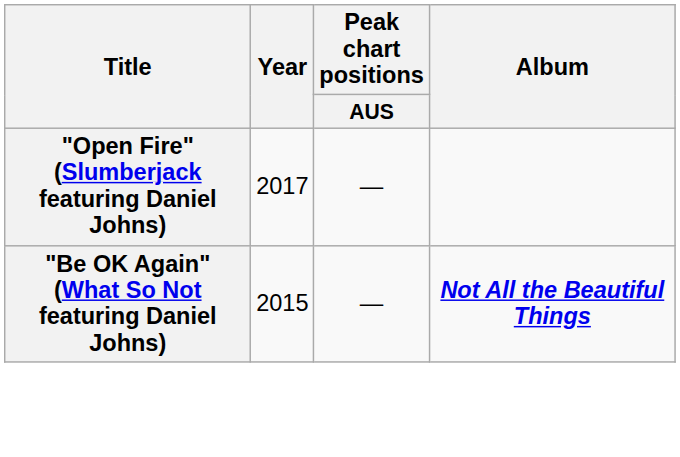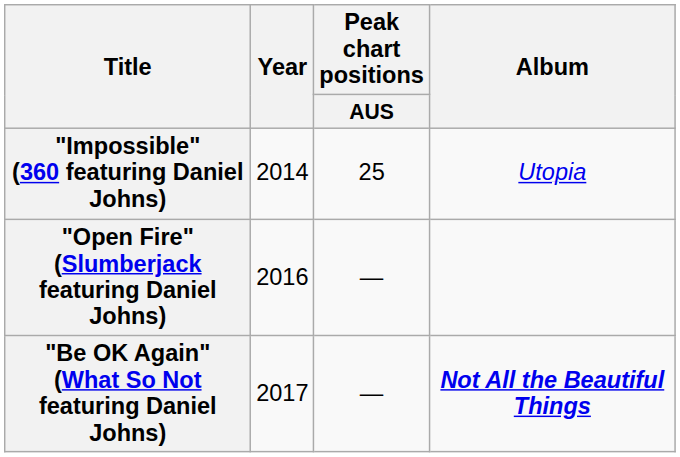+ row: "Impossible" (360 featuring Daniel Johns) | 2014 | 25 | Utopia
"Open Fire" (Slumberjack featuring Daniel Johns) | Year: 2017 -> 2016
"Be OK Again" (What So Not featuring Daniel Johns) | Year: 2015 -> 2017
